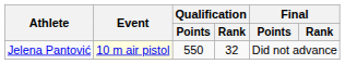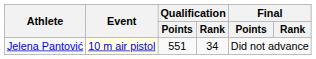Jelena Pantović | Qualification / Points: 550 -> 551
Jelena Pantović | Qualification / Rank: 32 -> 34
